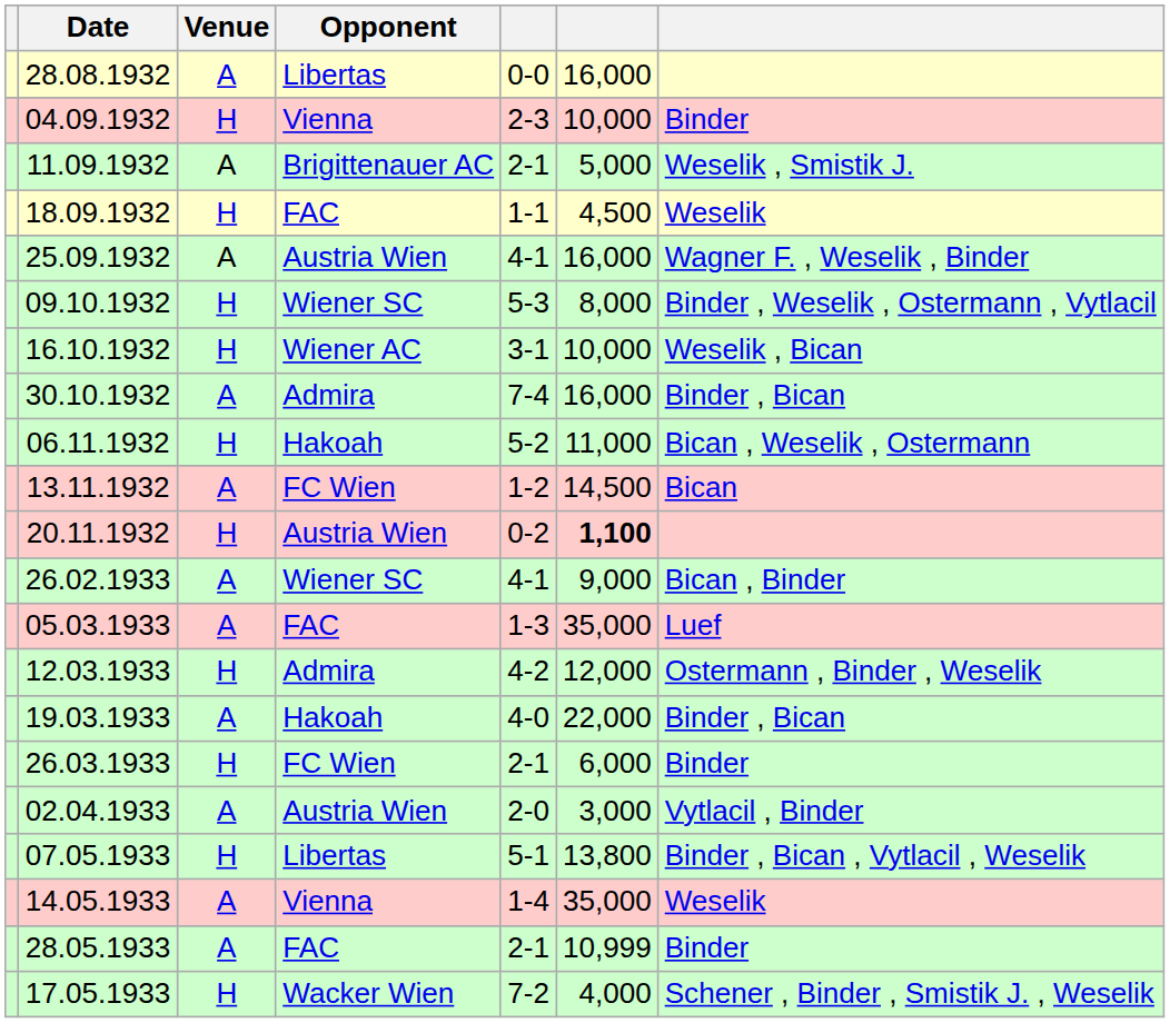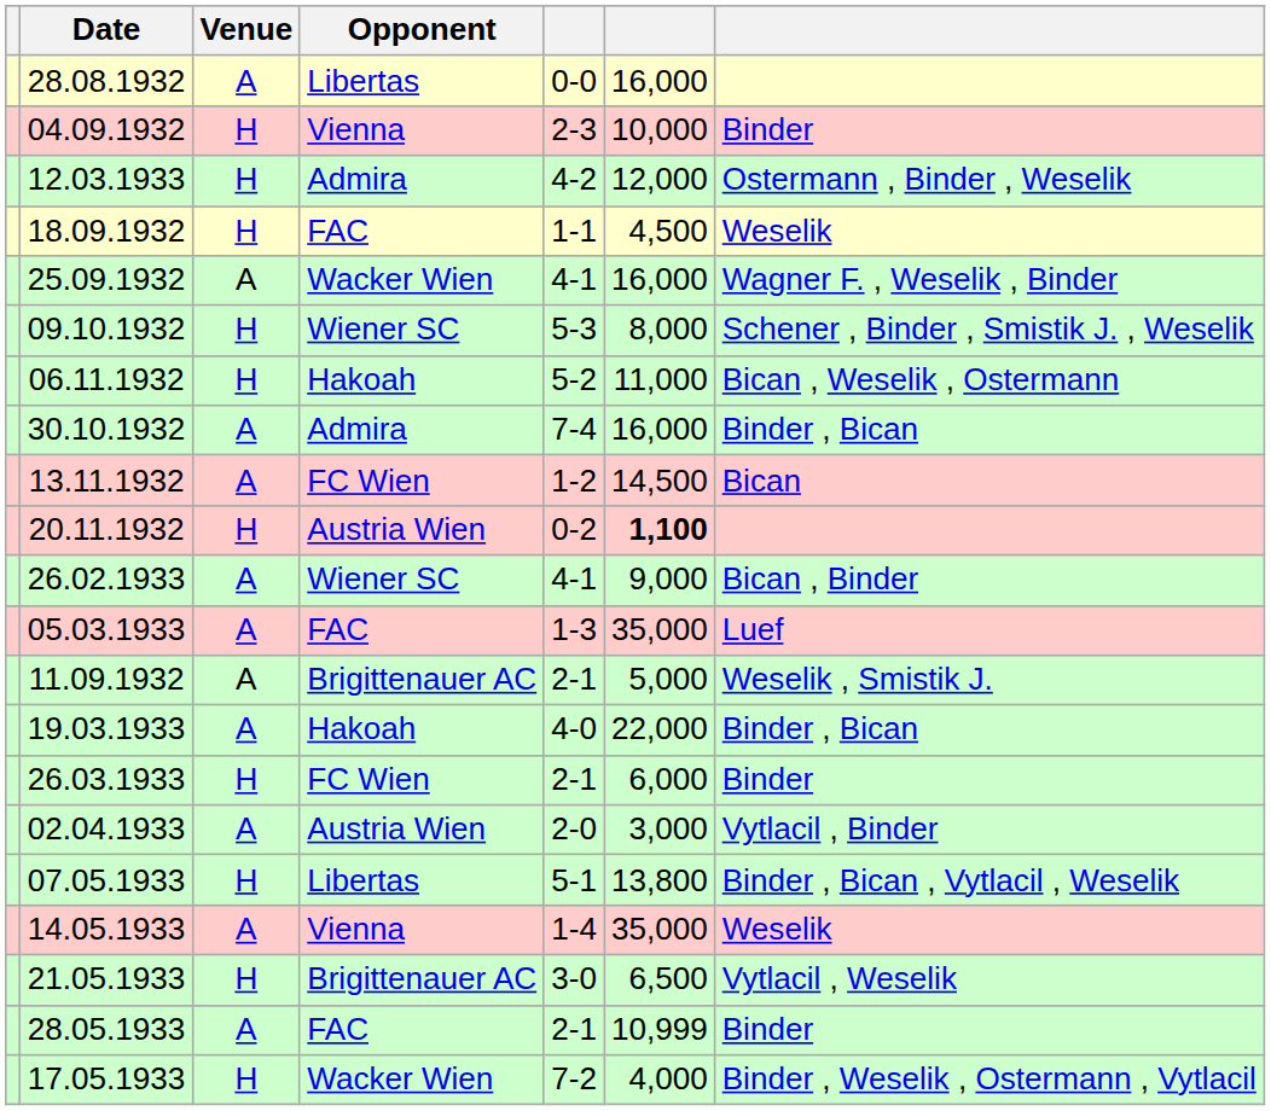rows swapped: 11.09.1932 <-> 12.03.1933
25.09.1932 | Opponent: Austria Wien -> Wacker Wien
09.10.1932 | column 7: Binder , Weselik , Ostermann , Vytlacil -> Schener , Binder , Smistik J. , Weselik
- row: 16.10.1932 | H | Wiener AC | 3-1 | 10,000 | Weselik , Bican
rows swapped: 30.10.1932 <-> 06.11.1932
+ row: 21.05.1933 | H | Brigittenauer AC | 3-0 | 6,500 | Vytlacil , Weselik
17.05.1933 | column 7: Schener , Binder , Smistik J. , Weselik -> Binder , Weselik , Ostermann , Vytlacil
